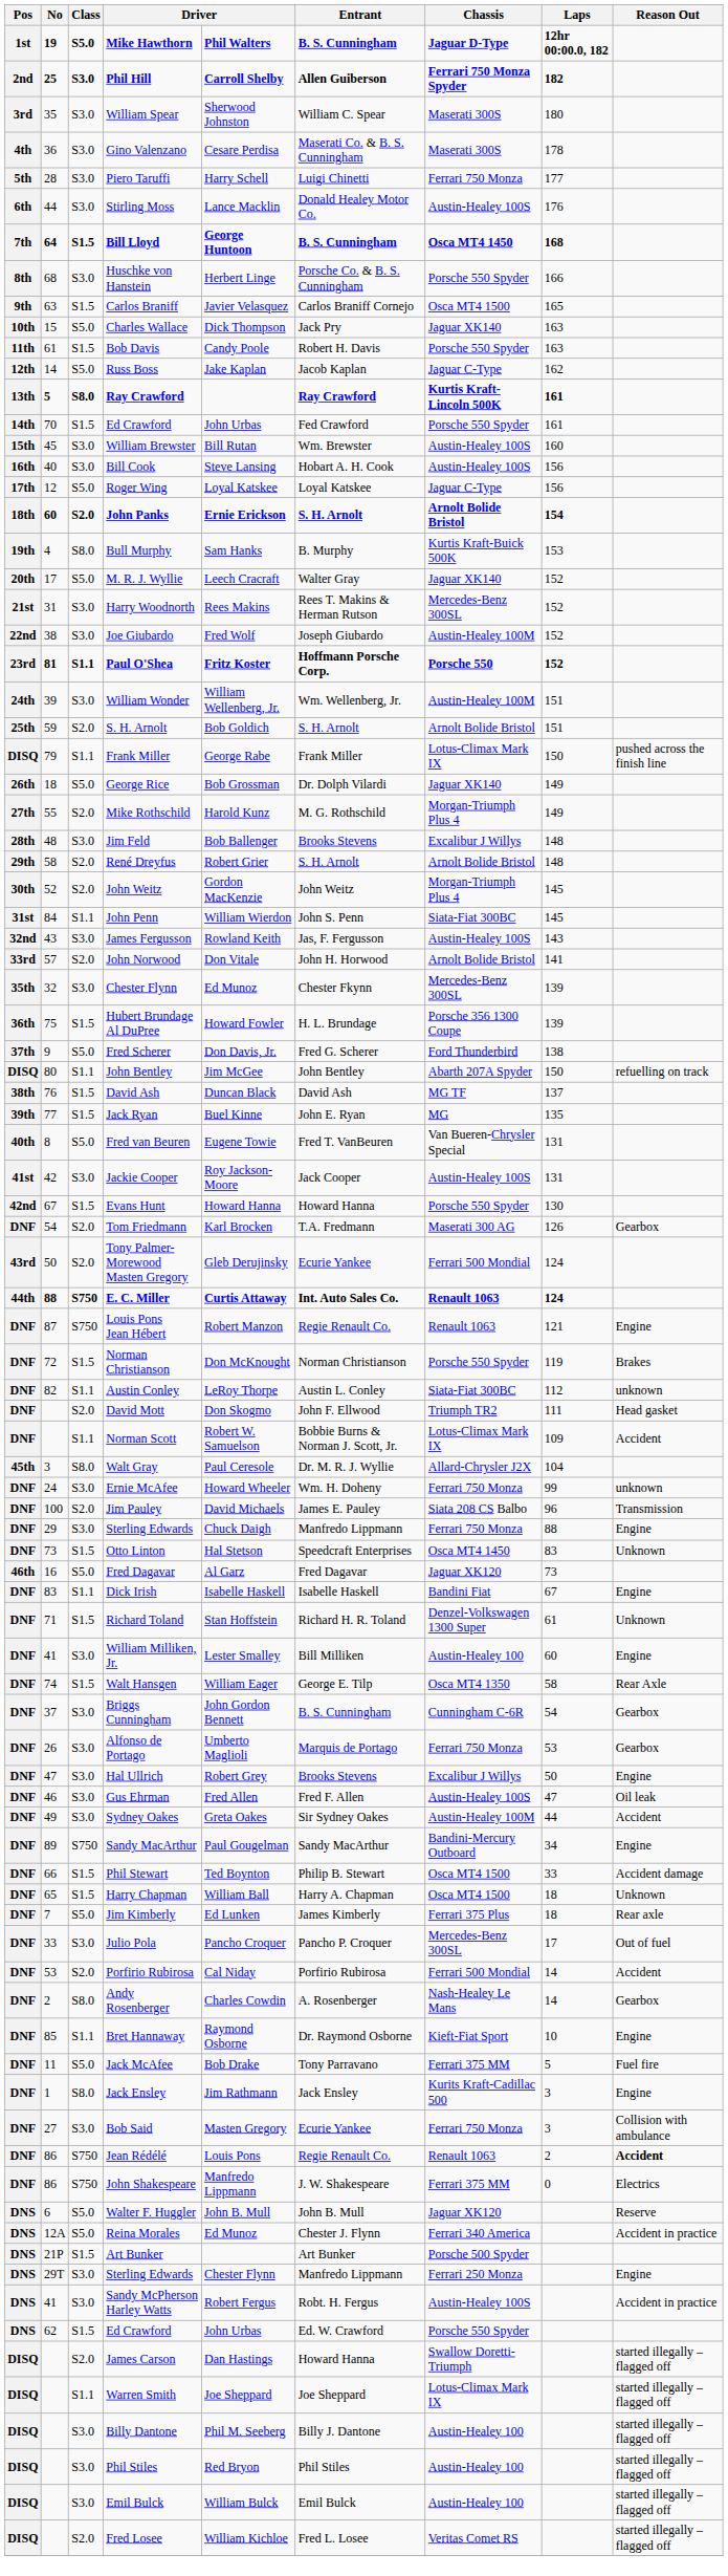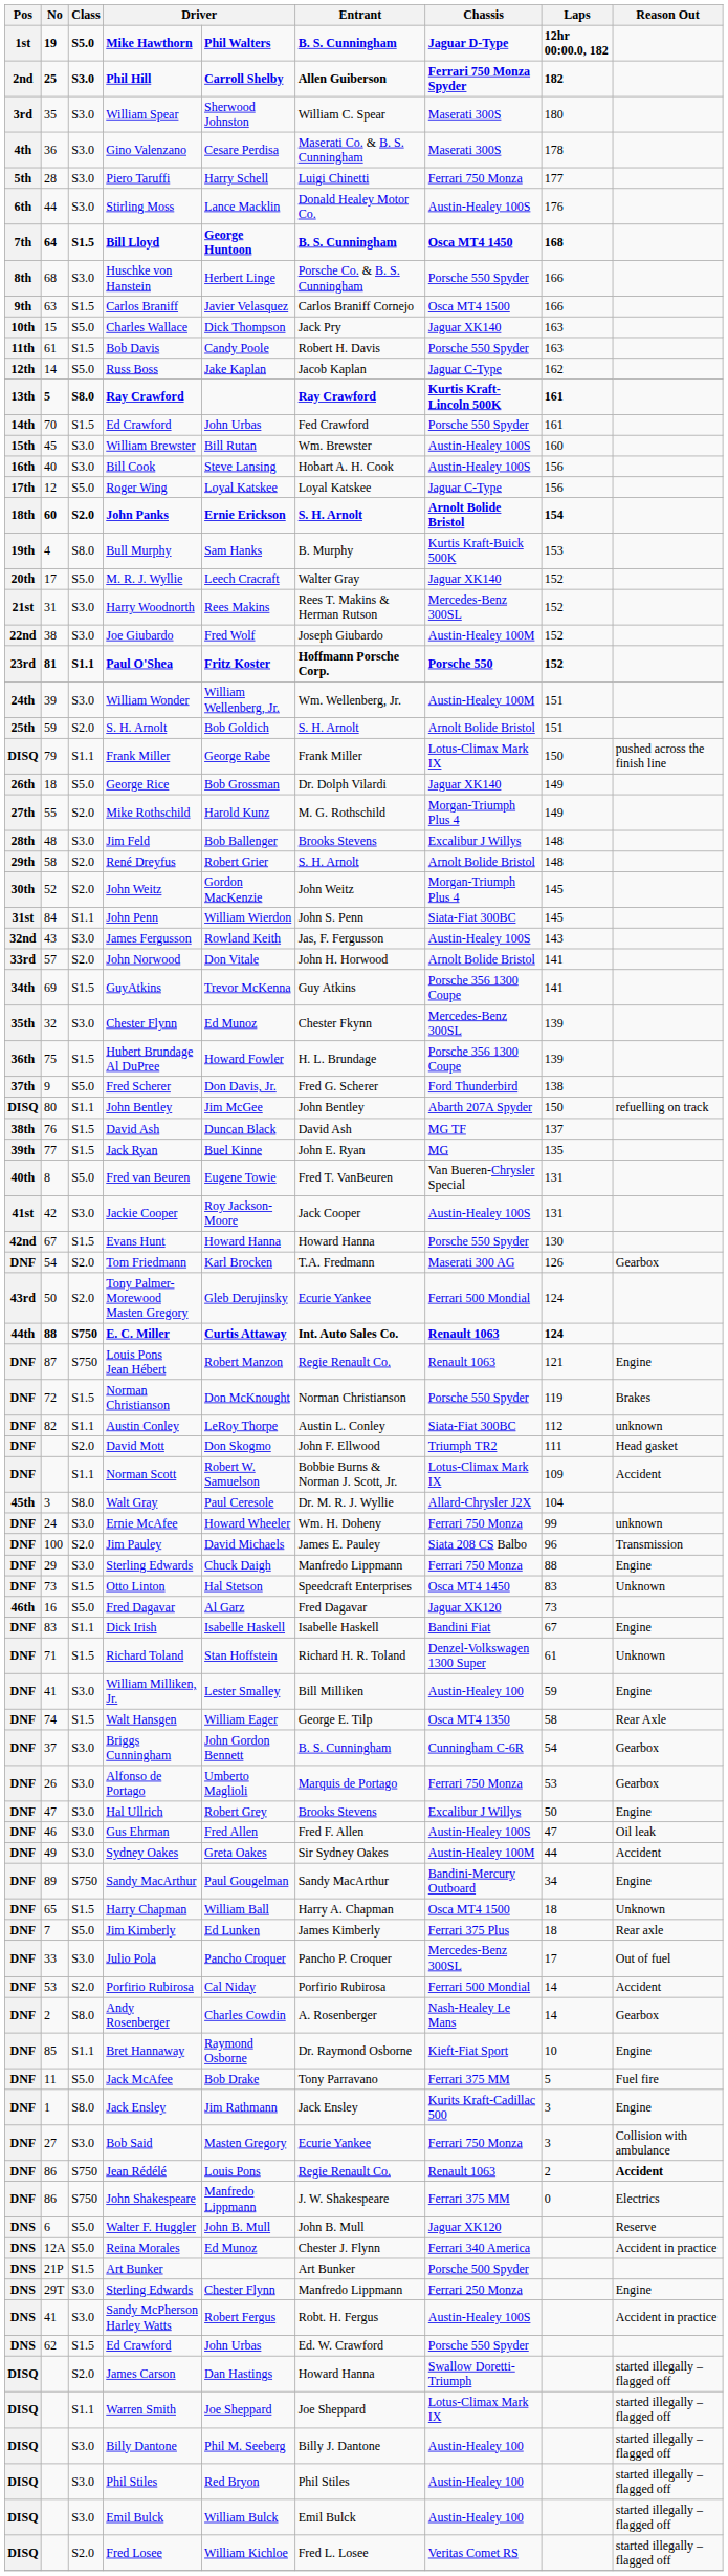Carlos Braniff | Laps: 165 -> 166
+ row: 34th | 69 | S1.5 | GuyAtkins | Trevor McKenna | Guy Atkins | Porsche 356 1300 Coupe | 141
William Milliken, Jr. | Laps: 60 -> 59
- row: DNF | 66 | S1.5 | Phil Stewart | Ted Boynton | Philip B. Stewart | Osca MT4 1500 | 33 | Accident damage
